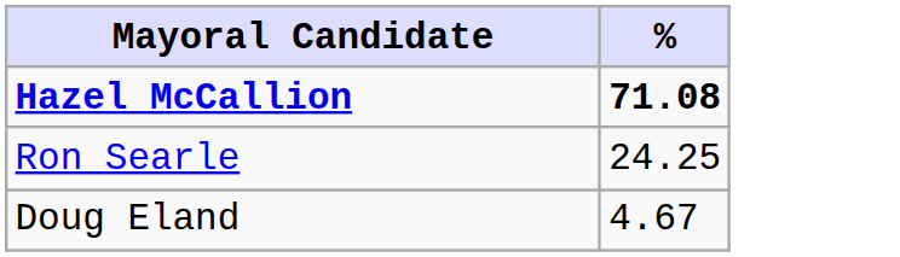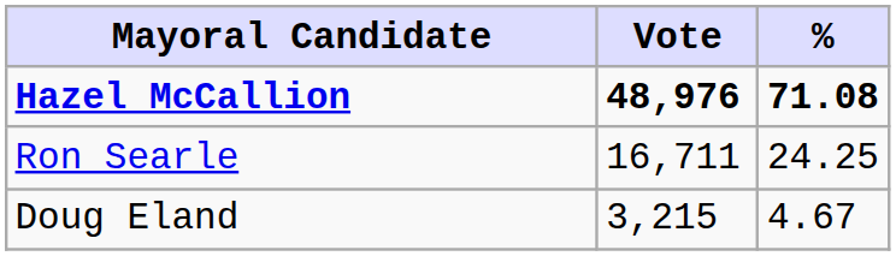+ column: Vote | 48,976 | 16,711 | 3,215
